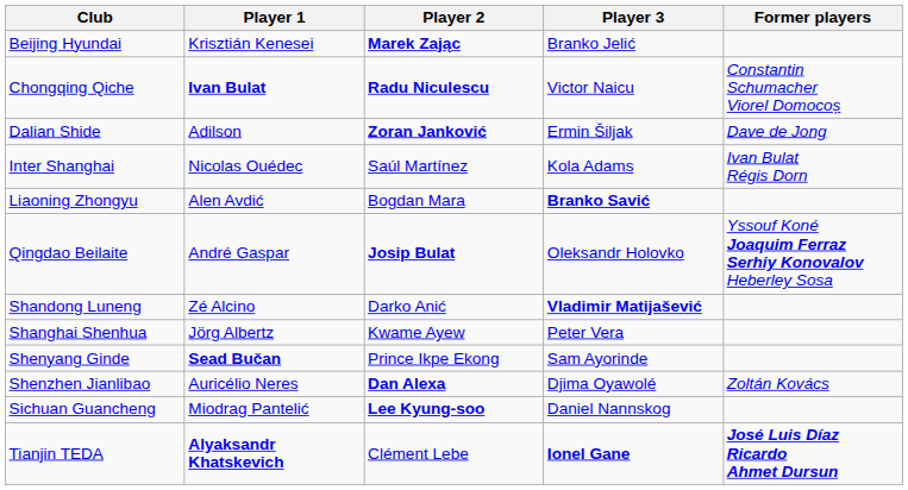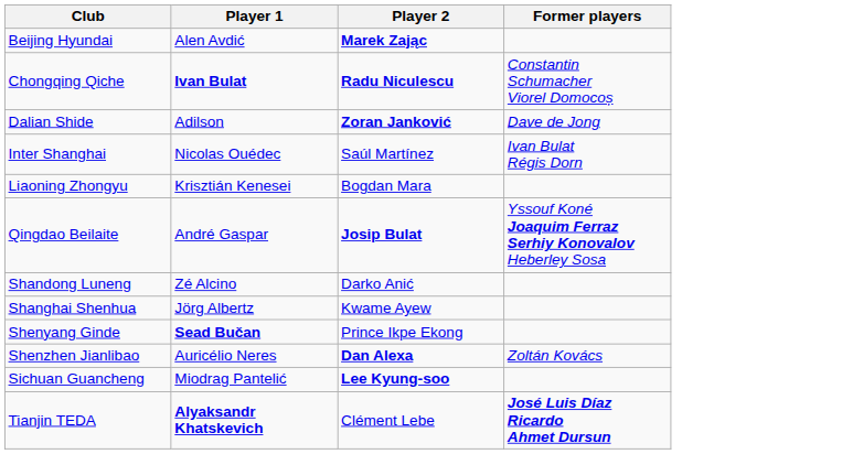- column: Player 3 | Branko Jelić | Victor Naicu | Ermin Šiljak | Kola Adams | Branko Savić | Oleksandr Holovko | Vladimir Matijašević | Peter Vera | Sam Ayorinde | Djima Oyawolé | Daniel Nannskog | Ionel Gane
Beijing Hyundai | Player 1: Krisztián Kenesei -> Alen Avdić
Liaoning Zhongyu | Player 1: Alen Avdić -> Krisztián Kenesei
